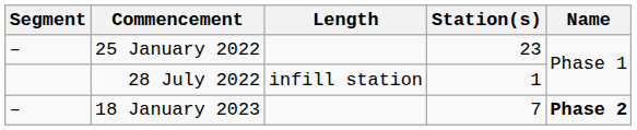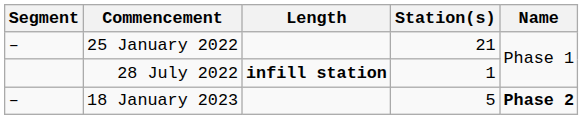25 January 2022 | Station(s): 23 -> 21
28 July 2022 | Length: normal -> bold
18 January 2023 | Station(s): 7 -> 5
